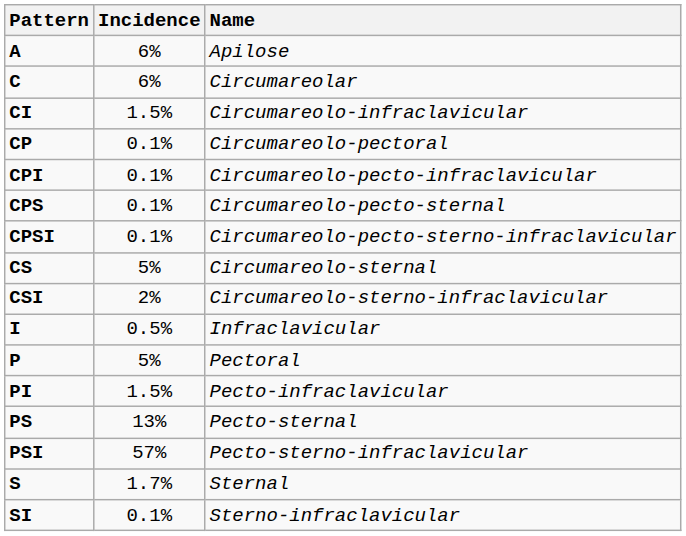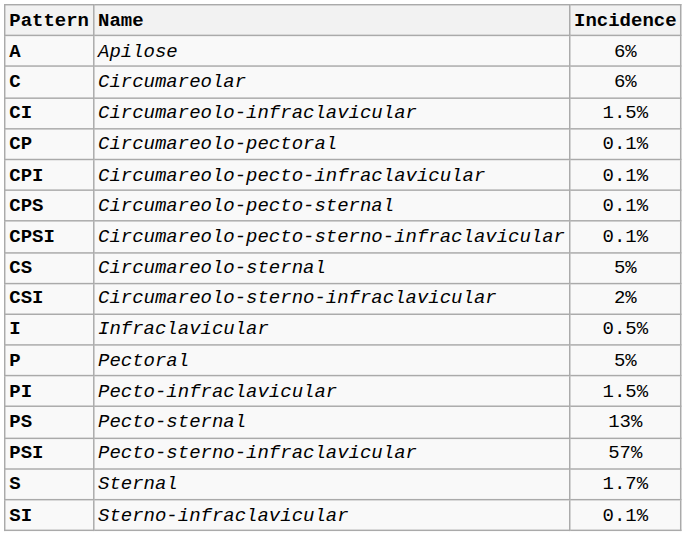columns swapped: Name <-> Incidence
